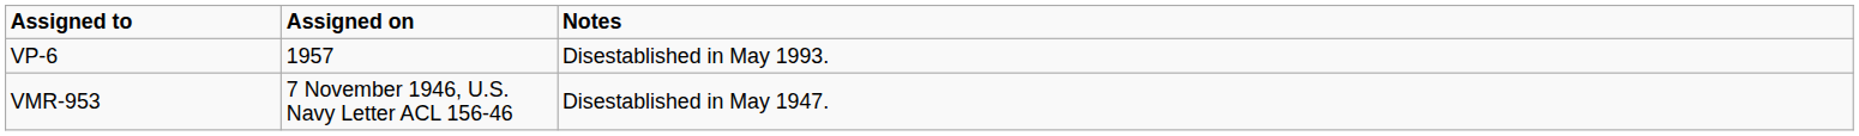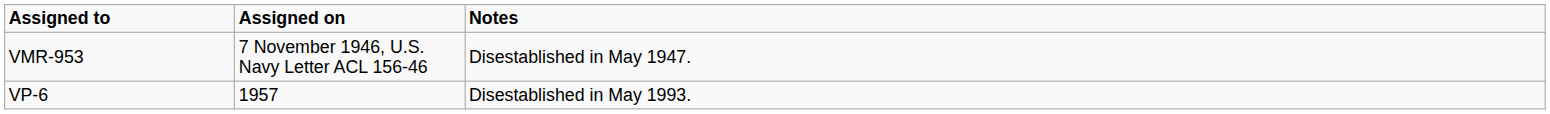rows swapped: VMR-953 <-> VP-6
